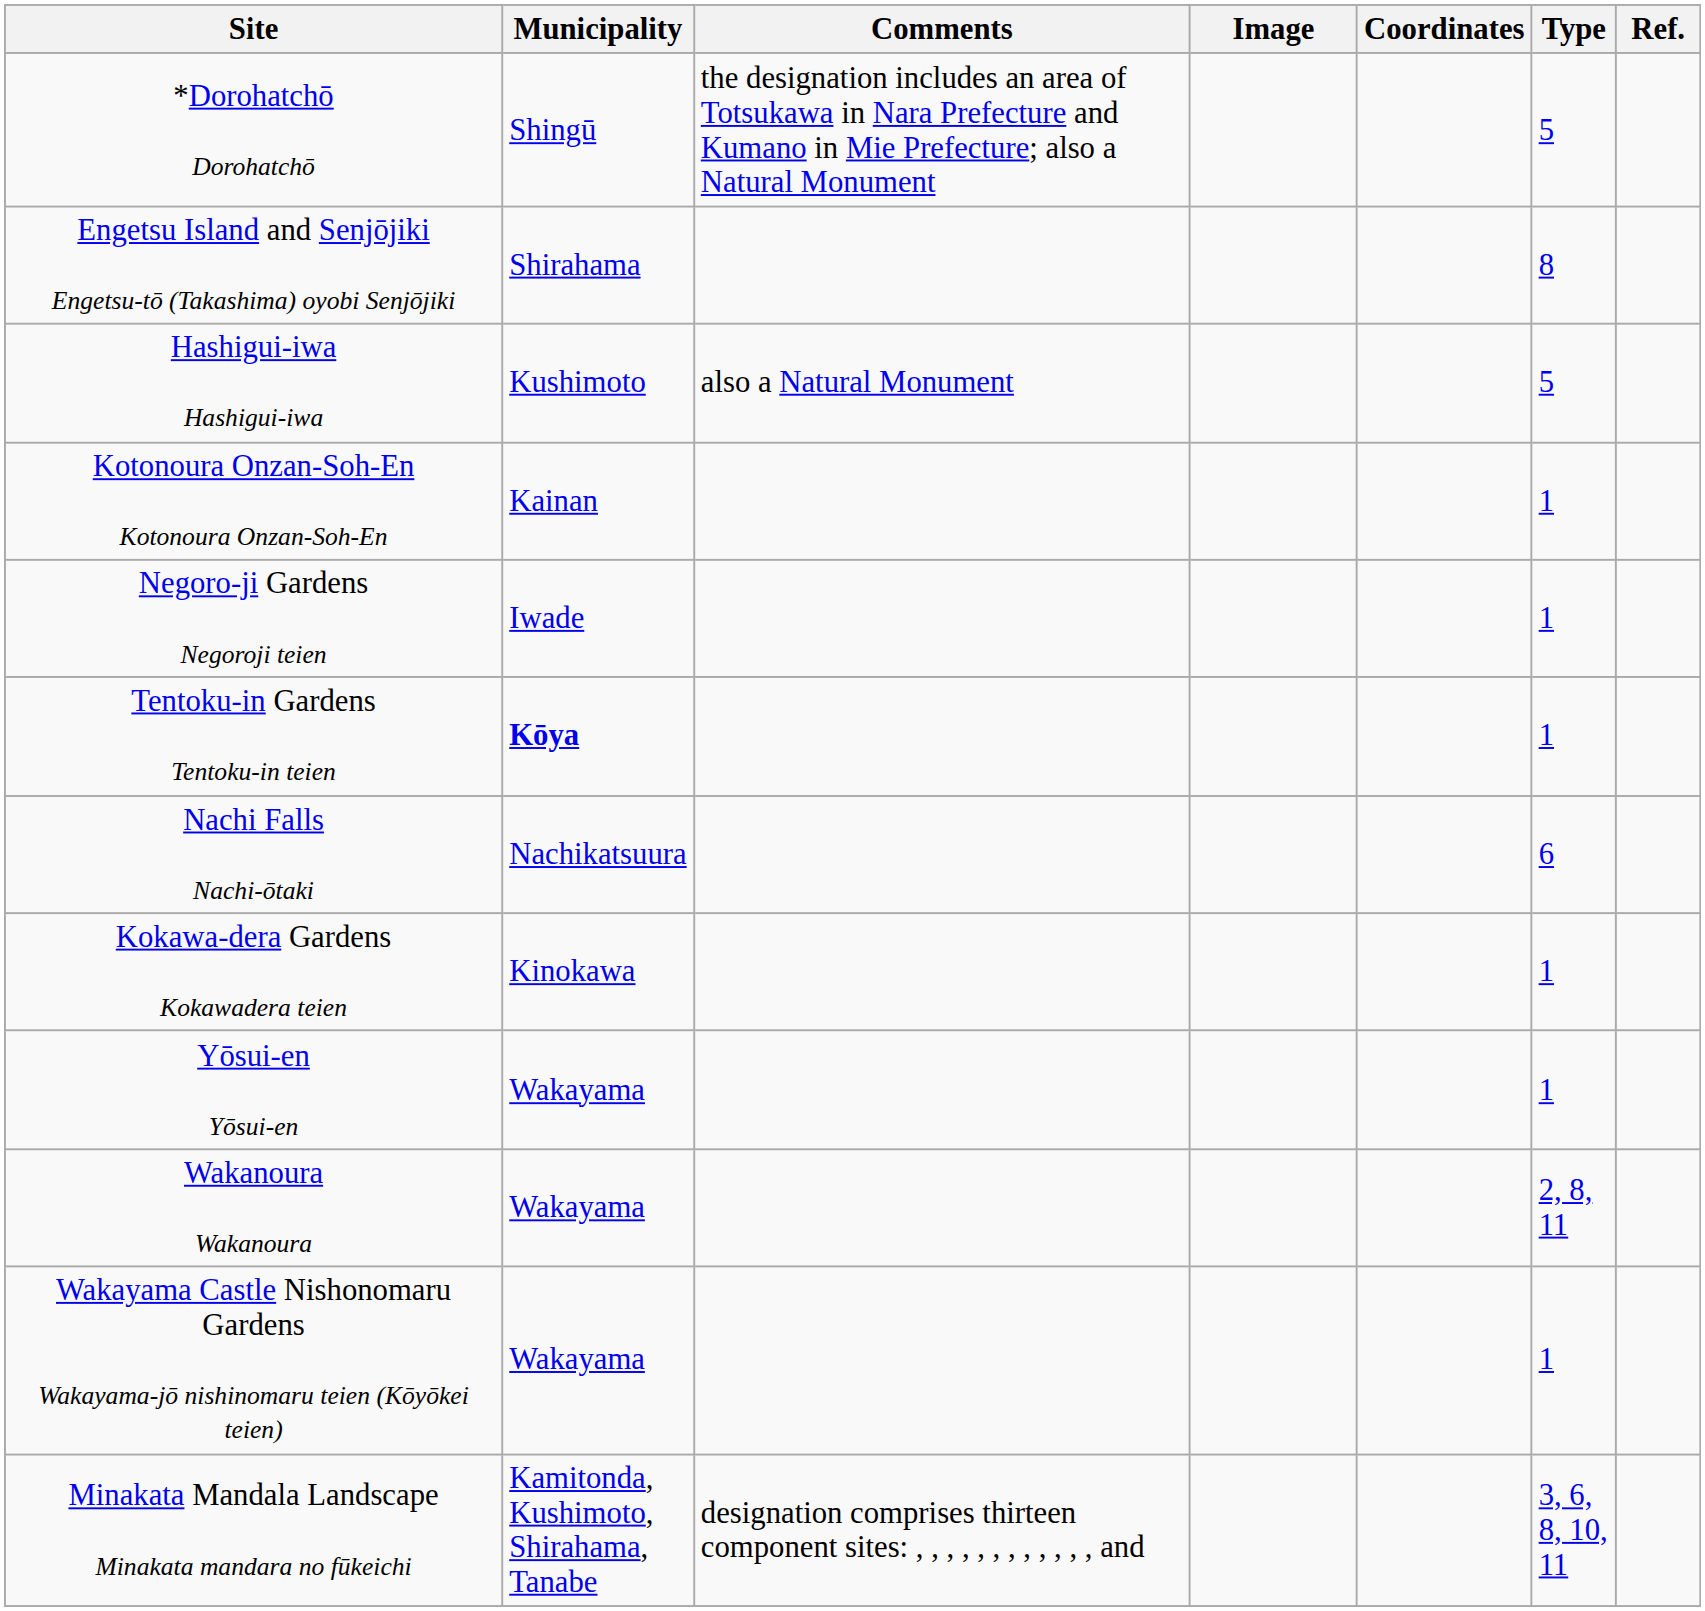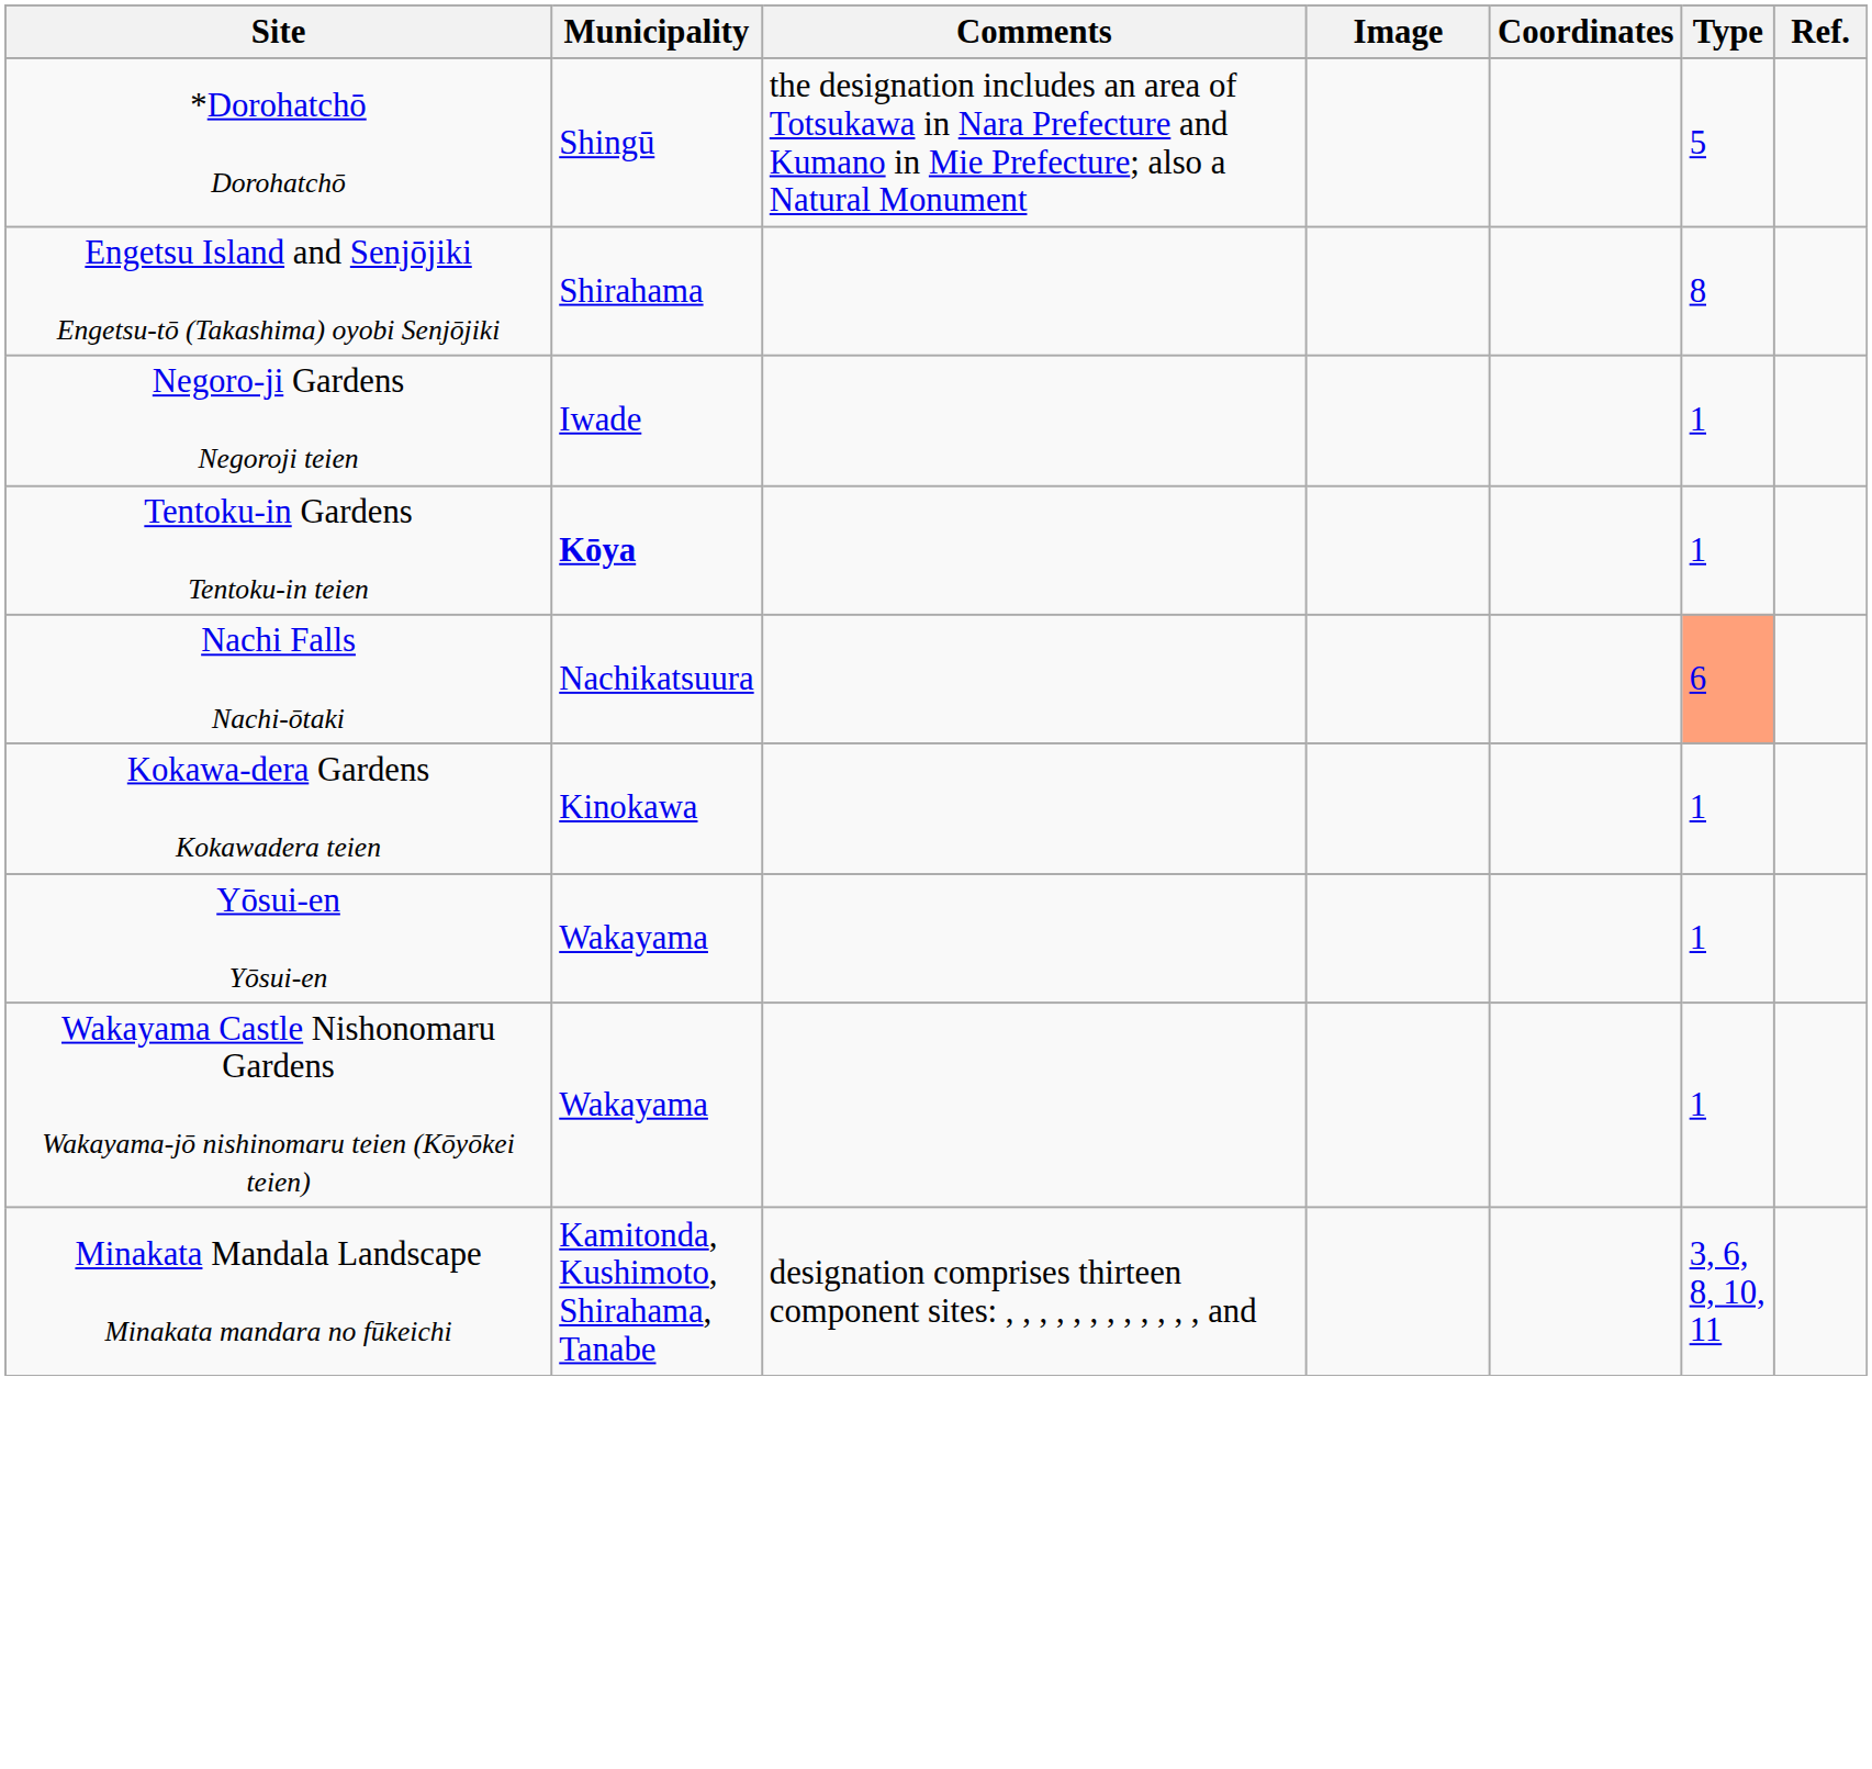- row: Hashigui-iwa Hashigui-iwa | Kushimoto | also a Natural Monument | 5
- row: Kotonoura Onzan-Soh-En Kotonoura Onzan-Soh-En | Kainan | 1
Nachi Falls Nachi-ōtaki | Type: no background -> lightsalmon background
- row: Wakanoura Wakanoura | Wakayama | 2, 8, 11
